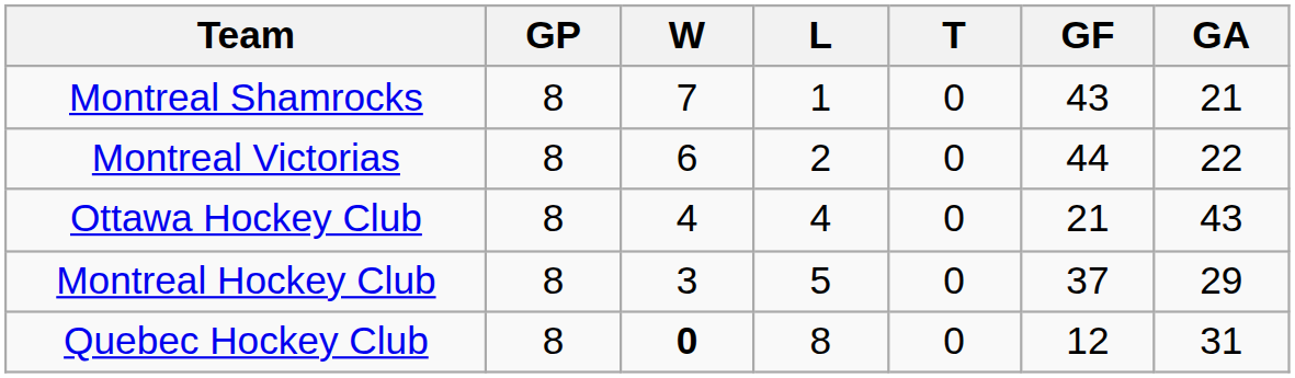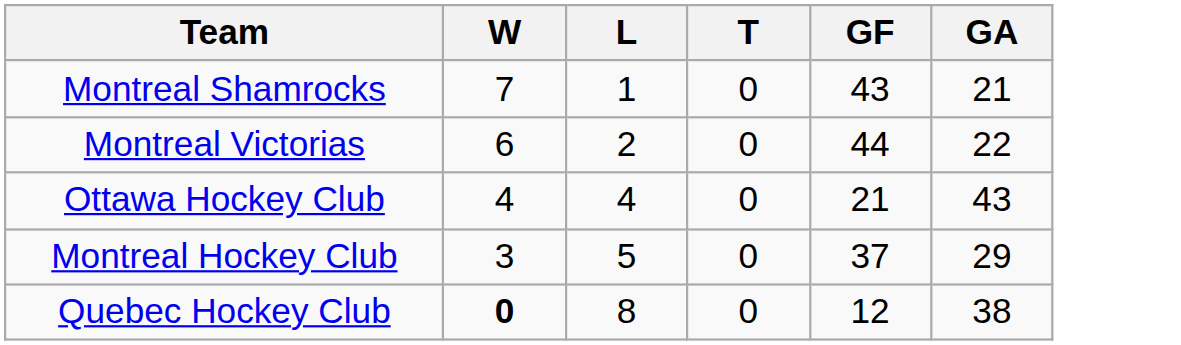- column: GP | 8 | 8 | 8 | 8 | 8
Quebec Hockey Club | GA: 31 -> 38
